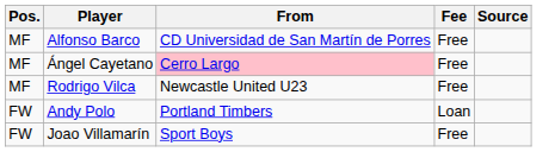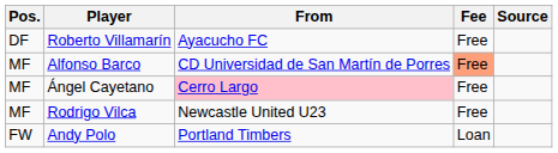+ row: DF | Roberto Villamarín | Ayacucho FC | Free
Alfonso Barco | Fee: no background -> lightsalmon background
- row: FW | Joao Villamarín | Sport Boys | Free
